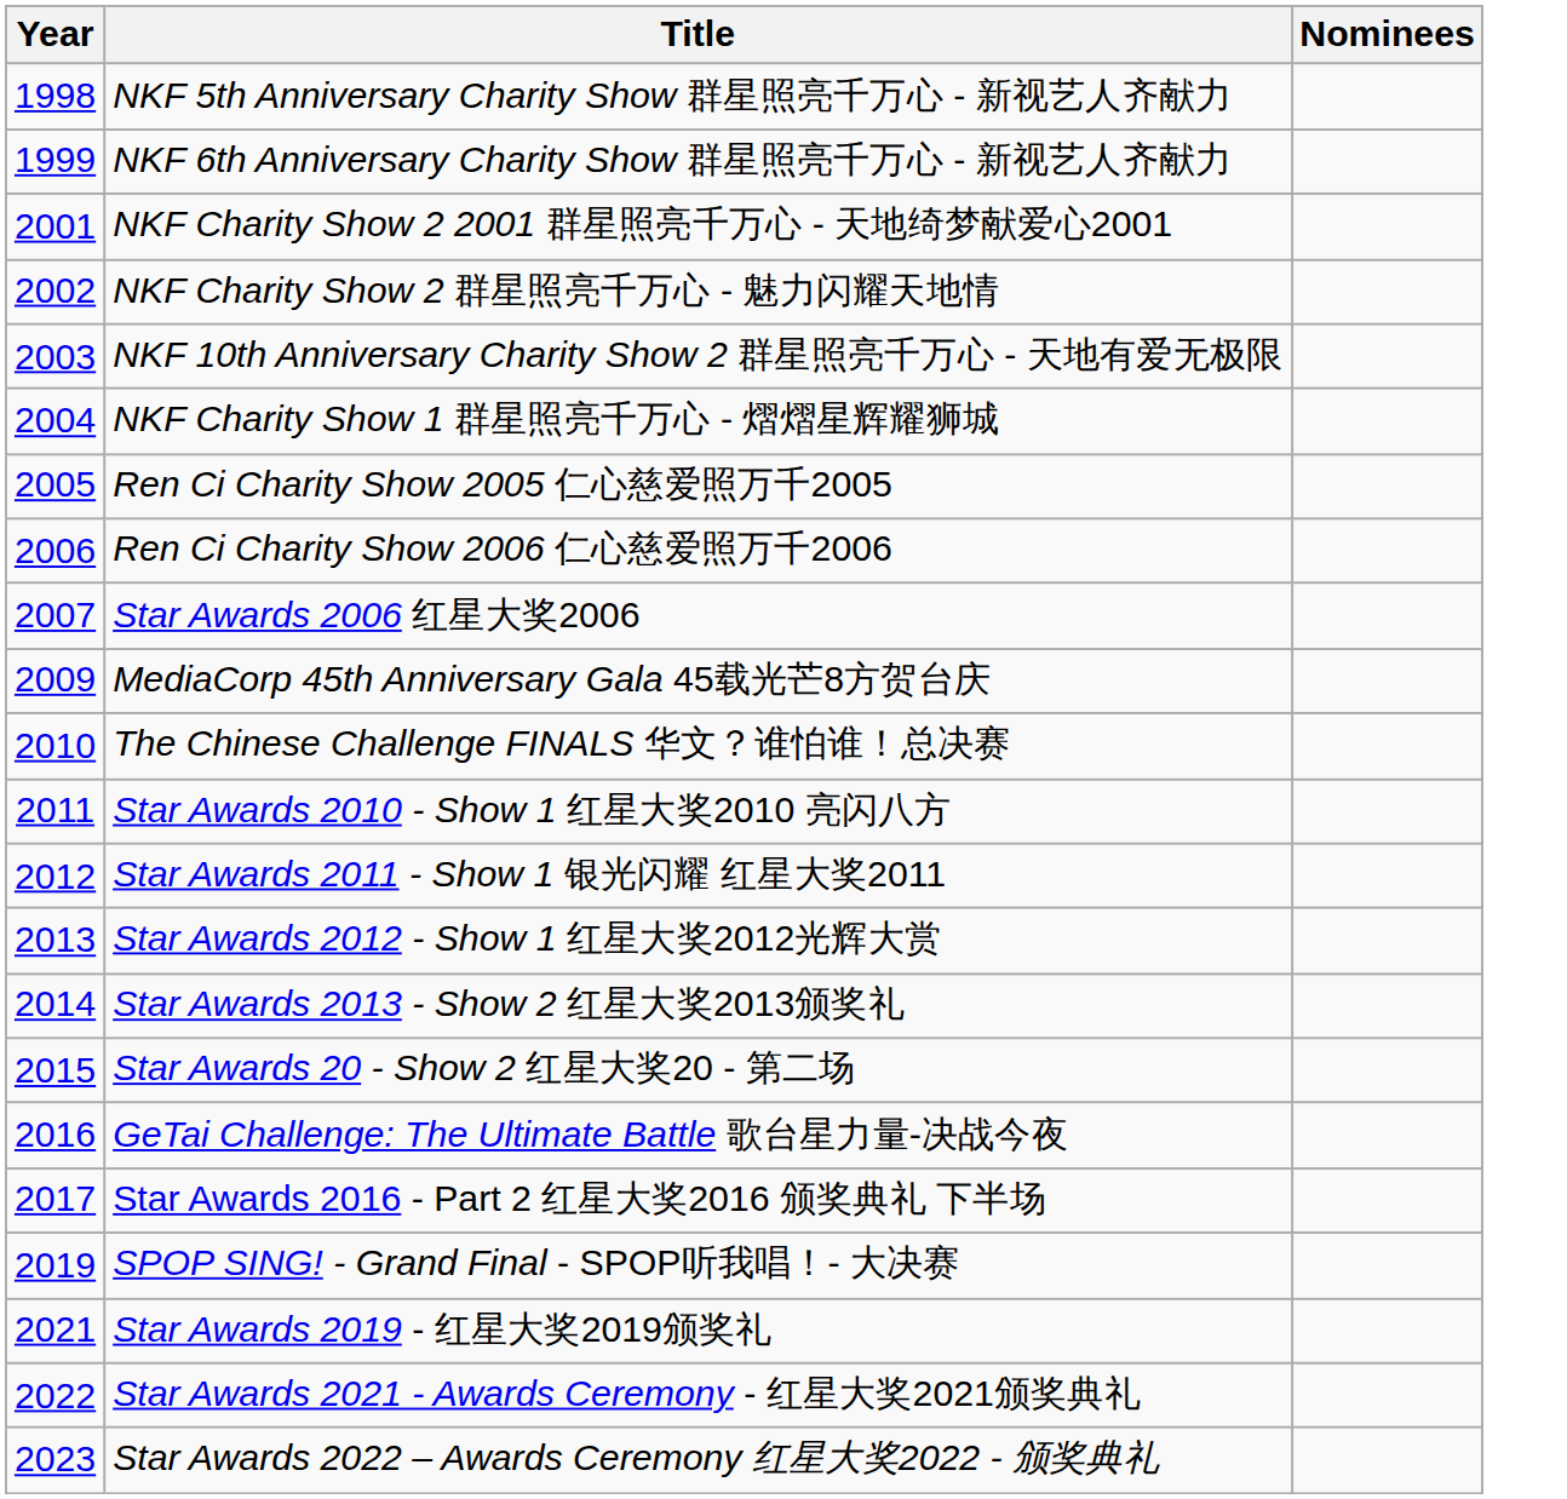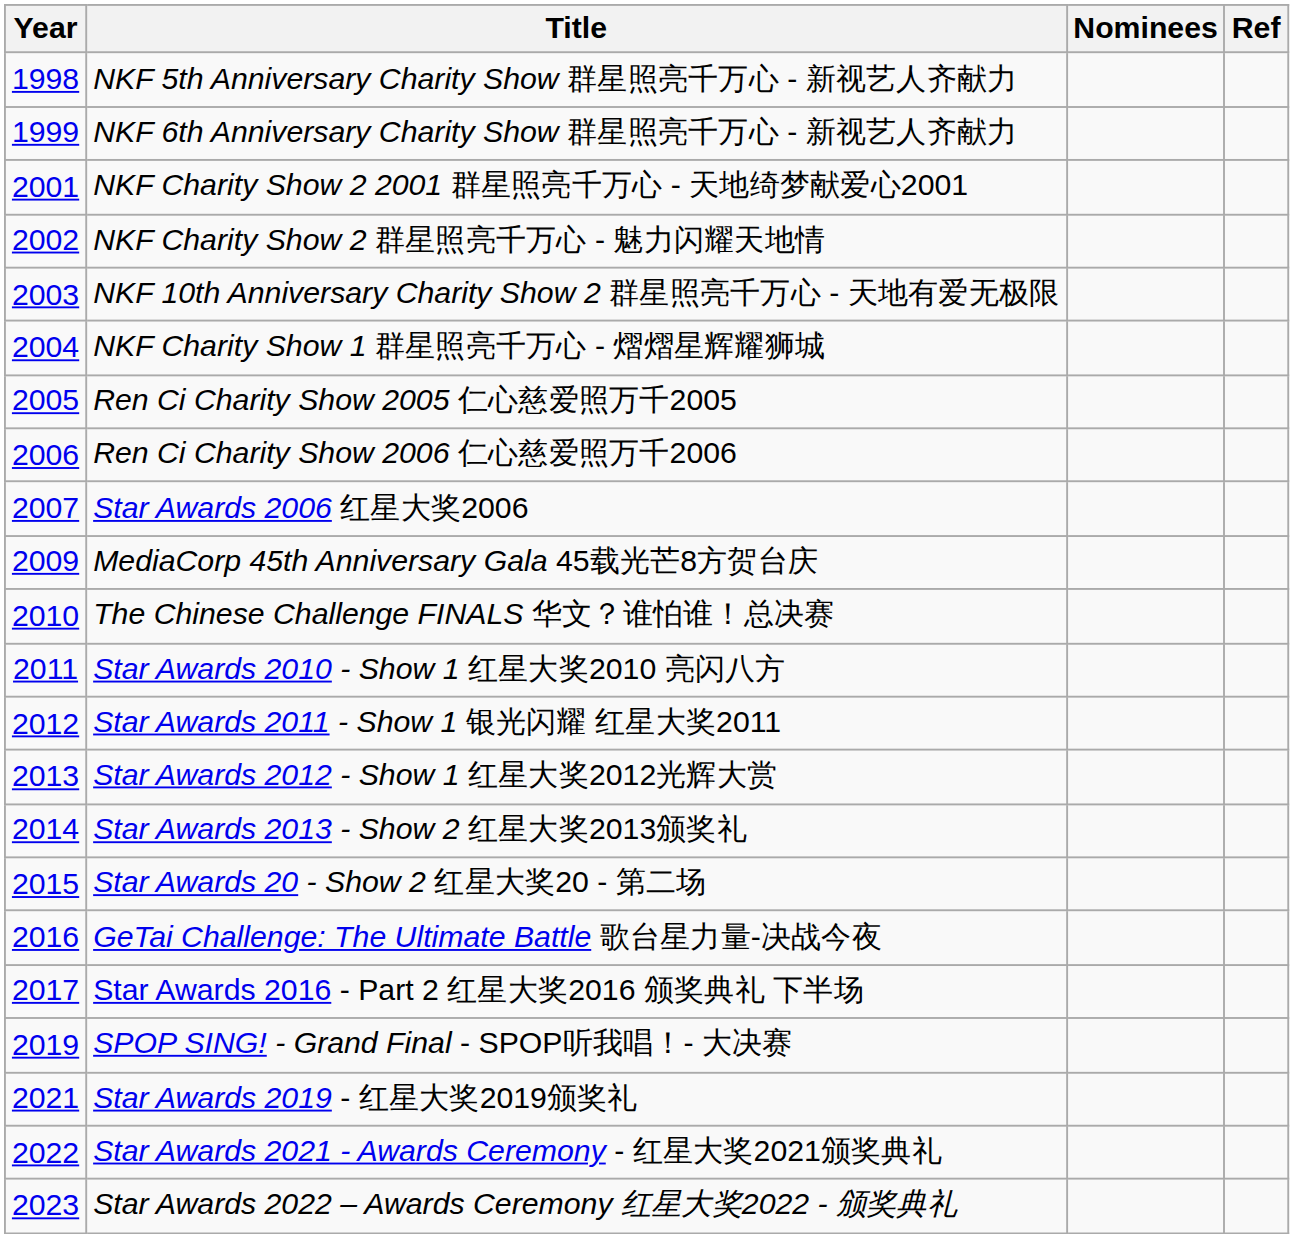+ column: Ref
